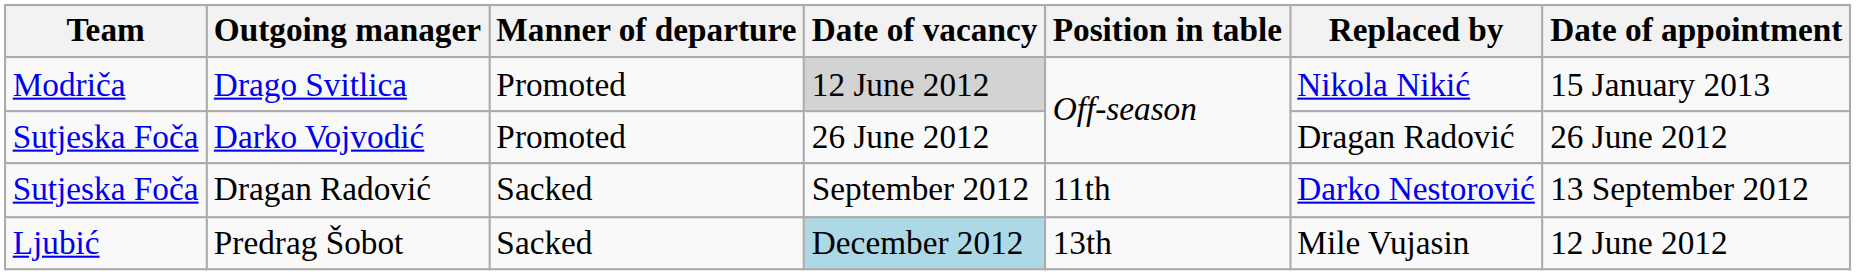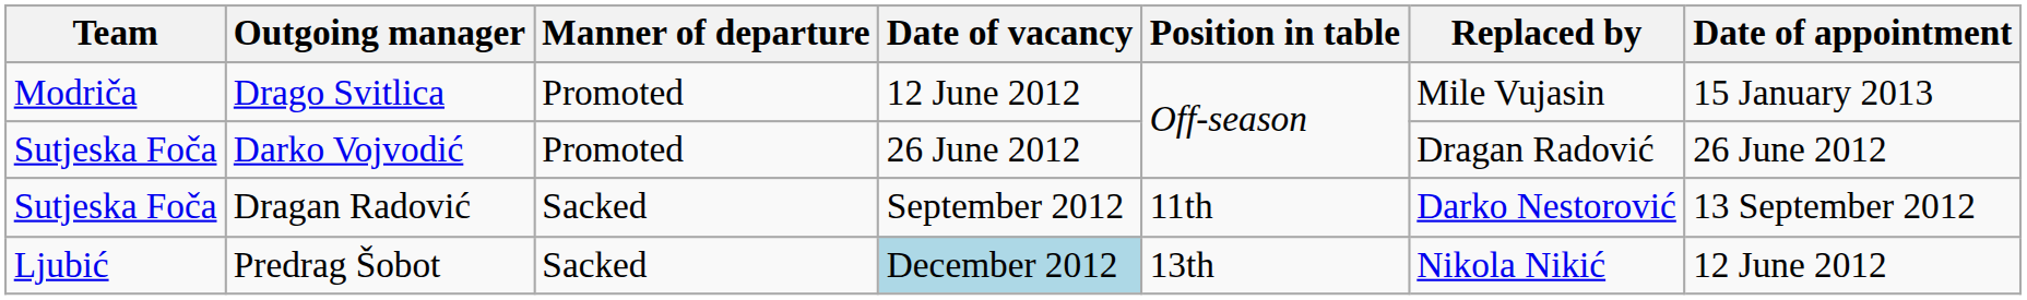Drago Svitlica | Date of vacancy: lightgrey background -> no background
Drago Svitlica | Replaced by: Nikola Nikić -> Mile Vujasin
Predrag Šobot | Replaced by: Mile Vujasin -> Nikola Nikić
